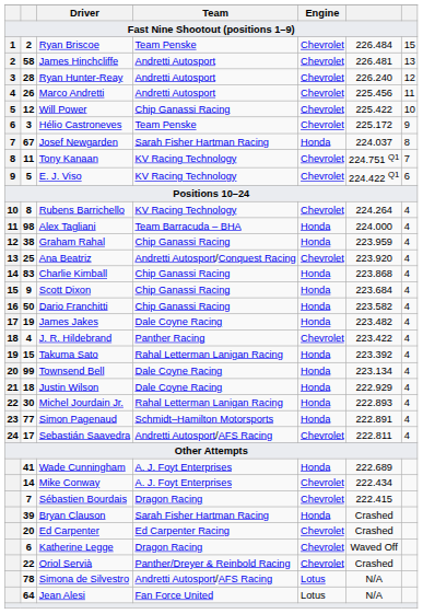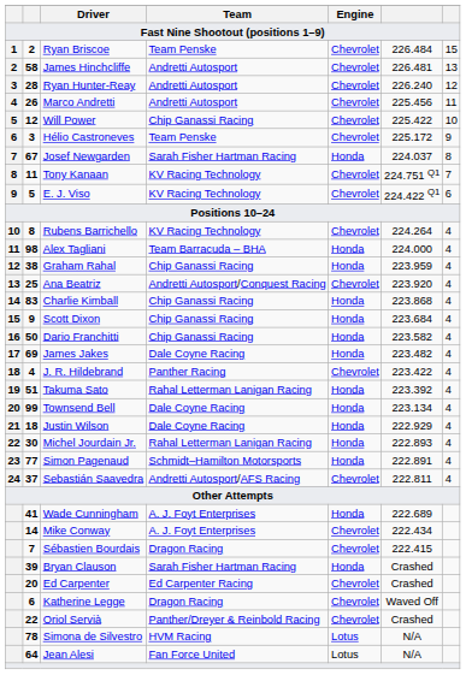James Jakes | column 2: 19 -> 69
Takuma Sato | column 2: 15 -> 51
Sebastián Saavedra | column 2: 17 -> 37
Simona de Silvestro | Team: Andretti Autosport/AFS Racing -> HVM Racing
